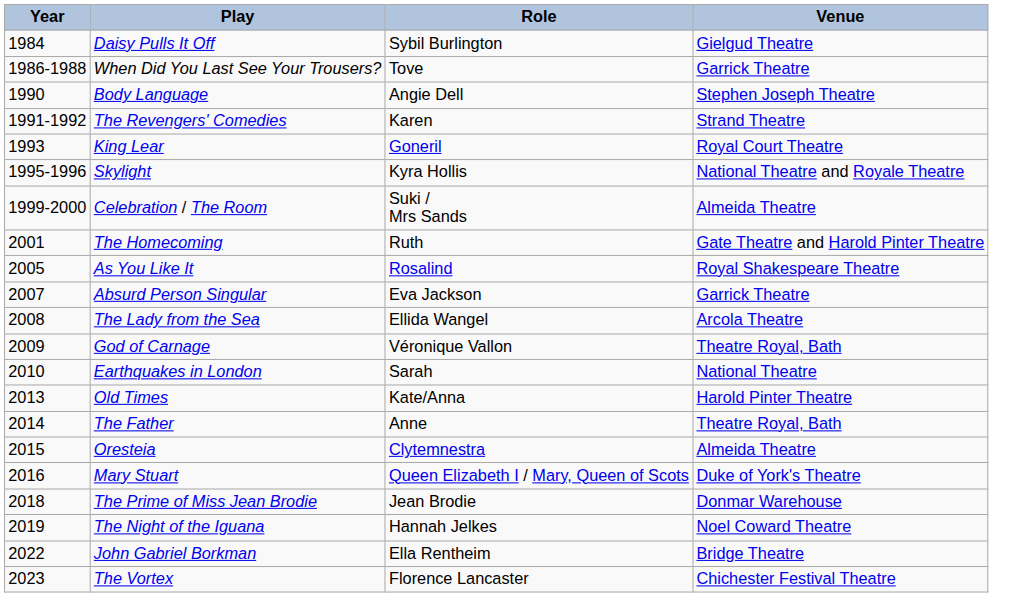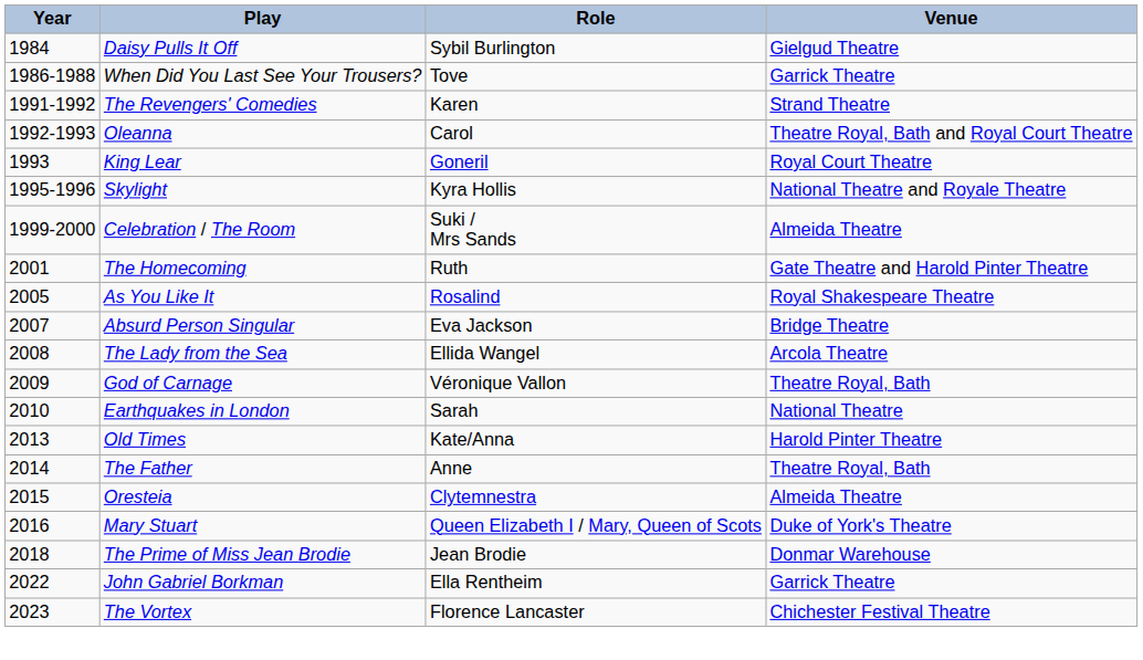- row: 1990 | Body Language | Angie Dell | Stephen Joseph Theatre
+ row: 1992-1993 | Oleanna | Carol | Theatre Royal, Bath and Royal Court Theatre
Absurd Person Singular | Venue: Garrick Theatre -> Bridge Theatre
- row: 2019 | The Night of the Iguana | Hannah Jelkes | Noel Coward Theatre
John Gabriel Borkman | Venue: Bridge Theatre -> Garrick Theatre
